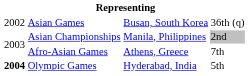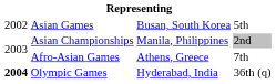Asian Games | column 4: 36th (q) -> 5th
Olympic Games | column 4: 5th -> 36th (q)
